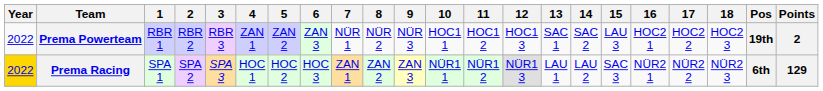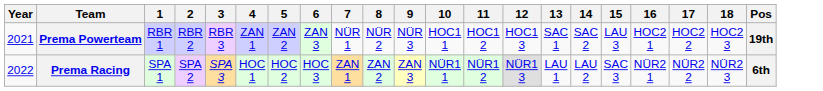- column: Points | 2 | 129
Prema Powerteam | Year: 2022 -> 2021
Prema Racing | Year: gold background -> no background
